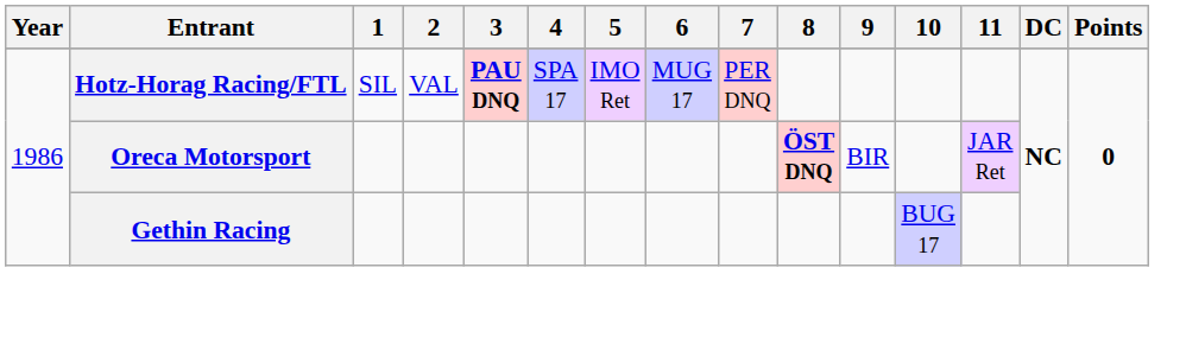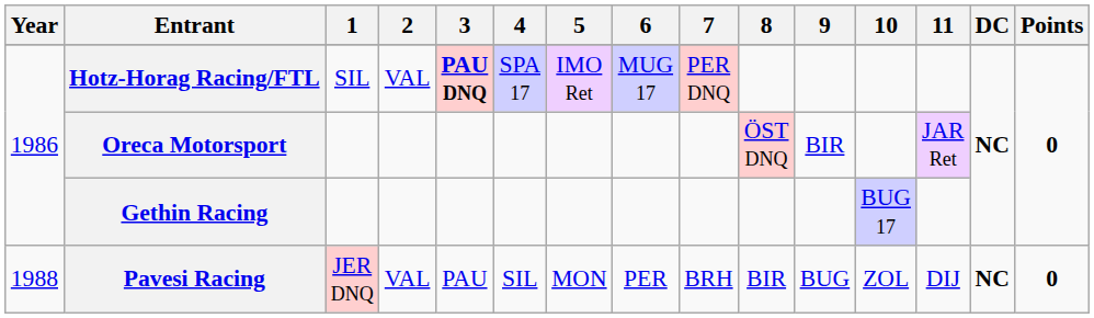Oreca Motorsport | 8: bold -> normal
+ row: 1988 | Pavesi Racing | JER DNQ | VAL | PAU | SIL | MON | PER | BRH | BIR | BUG | ZOL | DIJ | NC | 0
